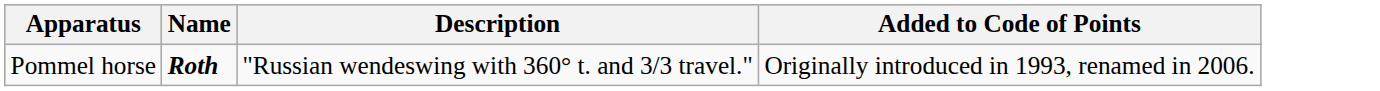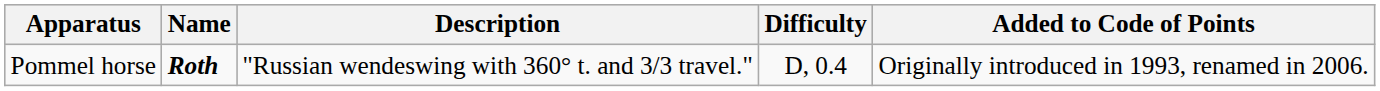+ column: Difficulty | D, 0.4
